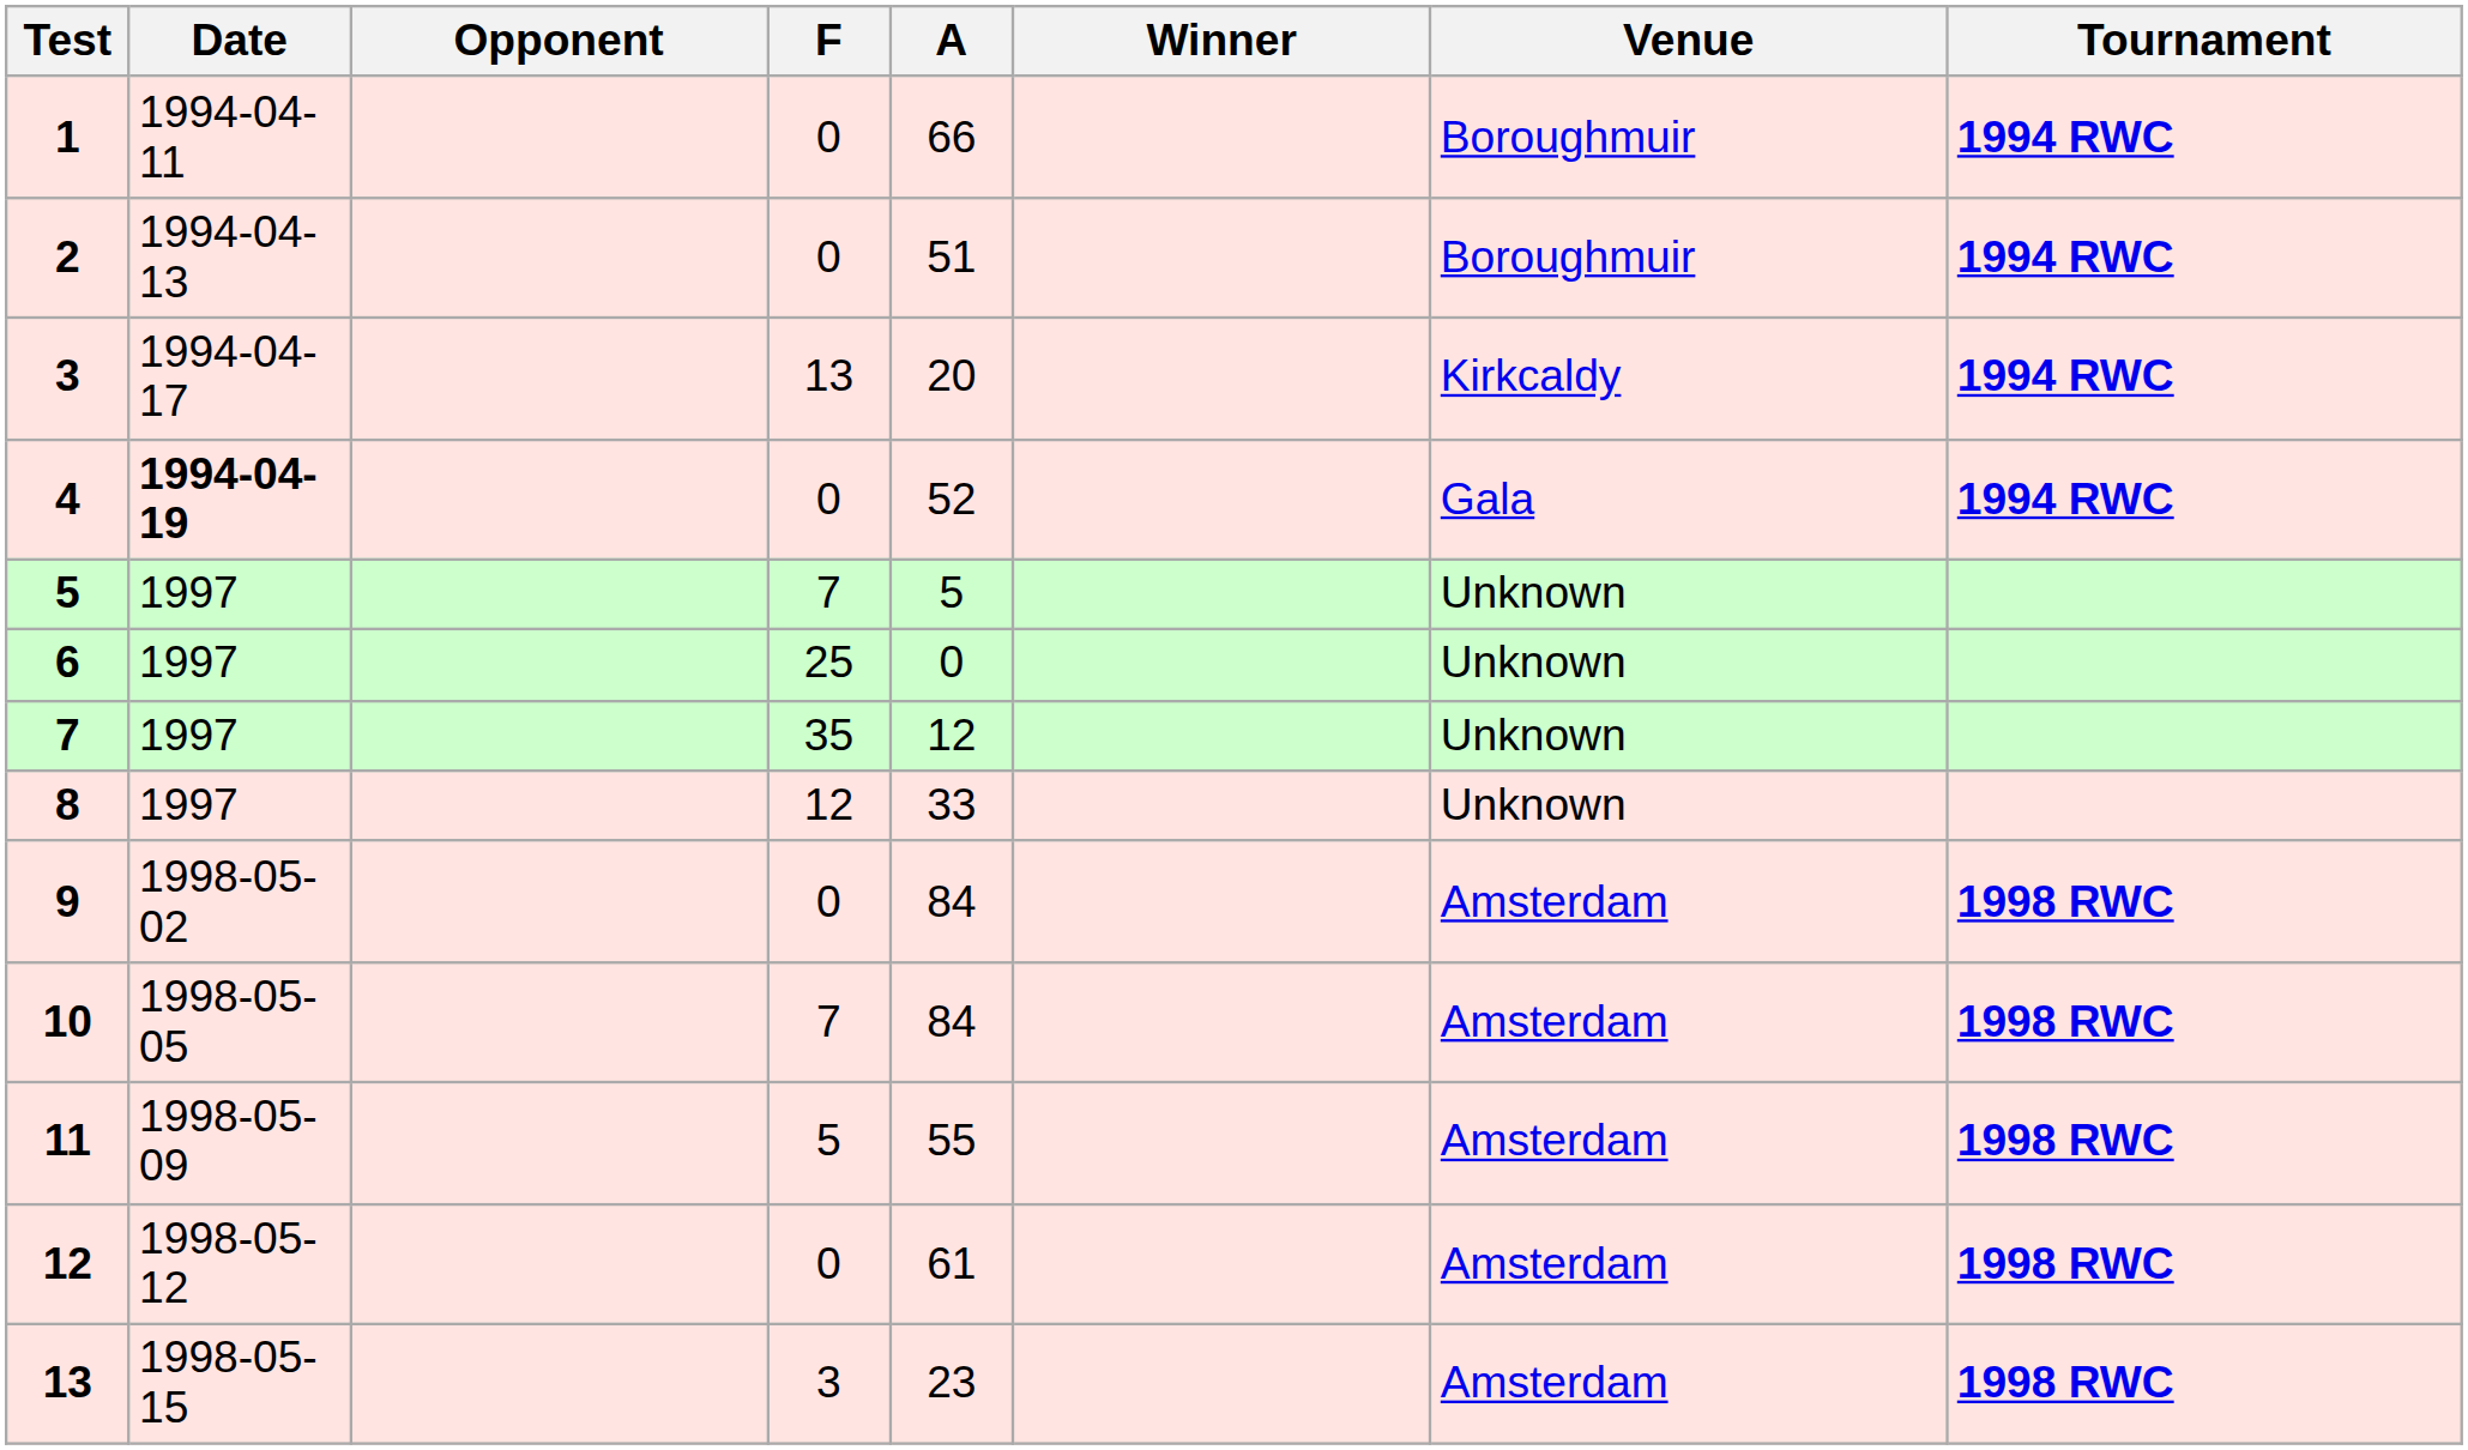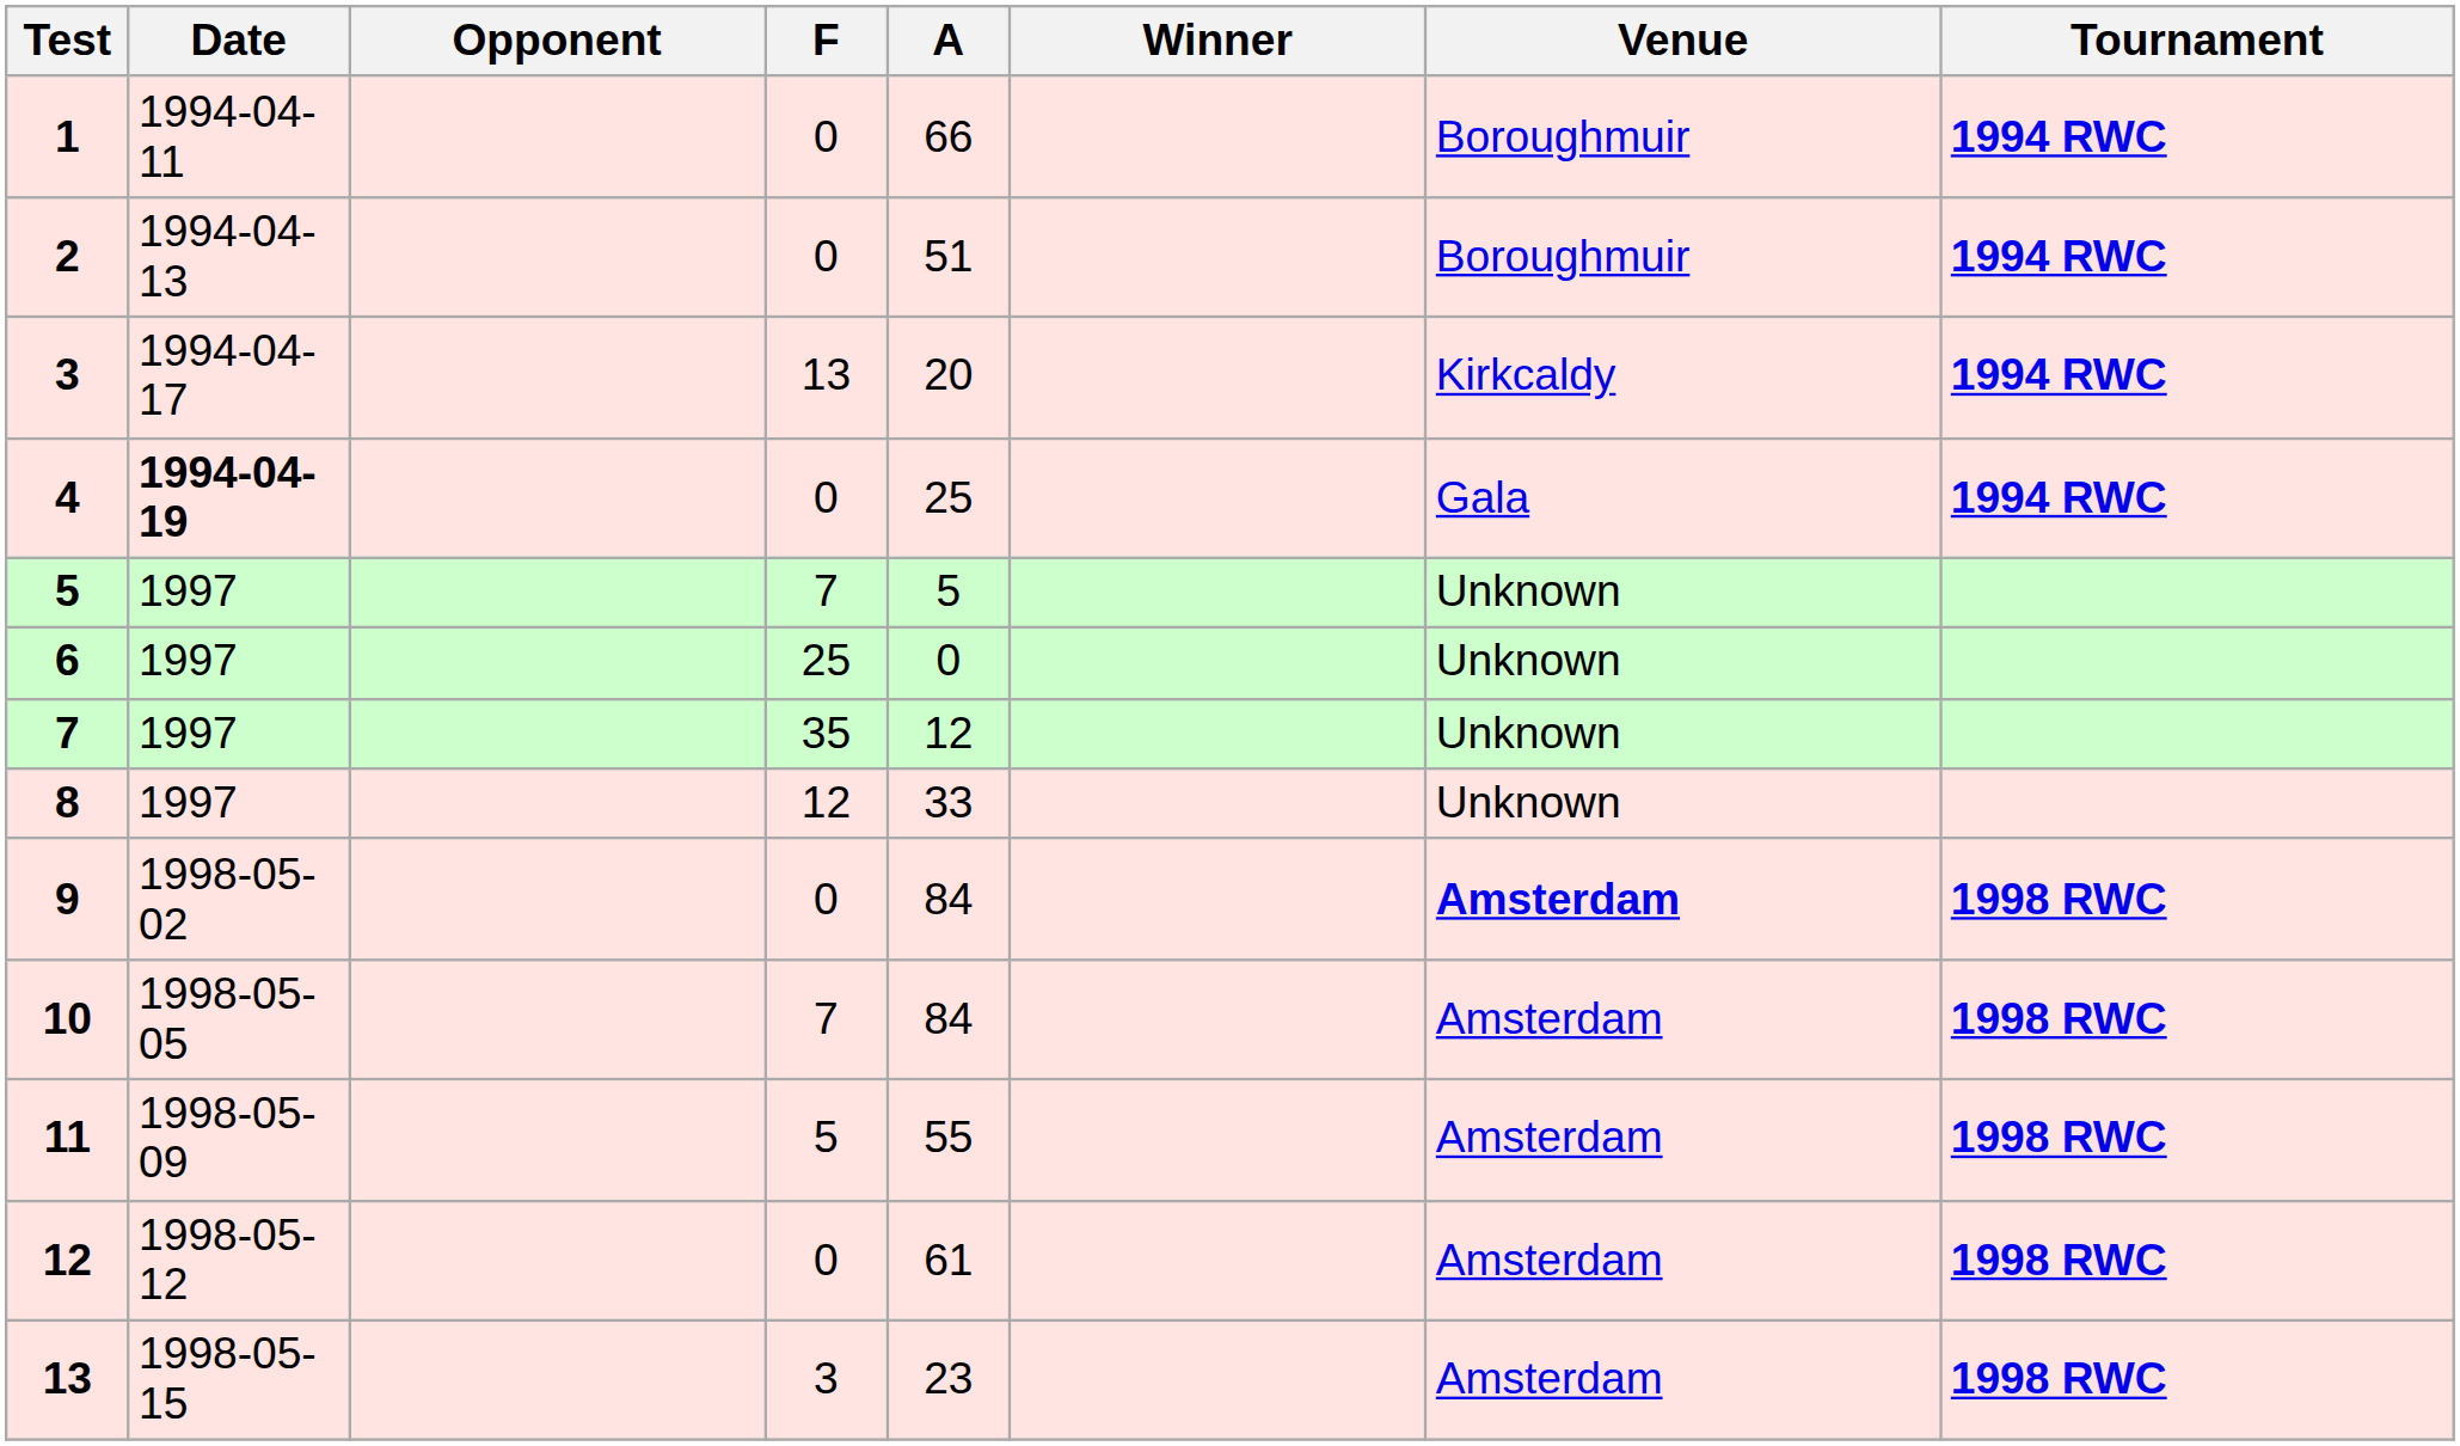4 | A: 52 -> 25
9 | Venue: normal -> bold
